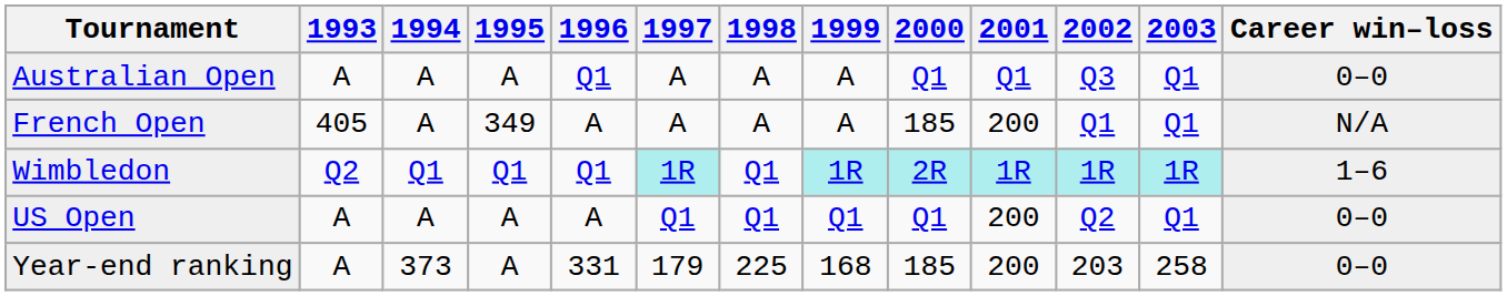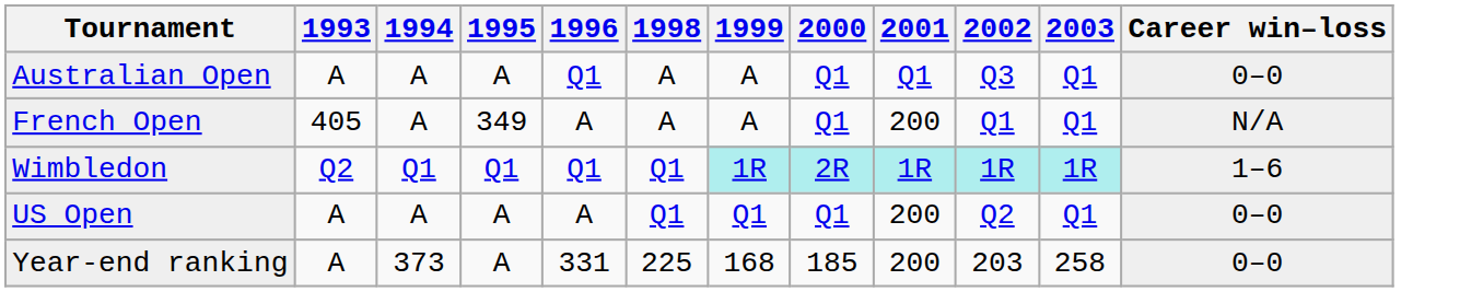- column: 1997 | A | A | 1R | Q1 | 179
French Open | 2000: 185 -> Q1
